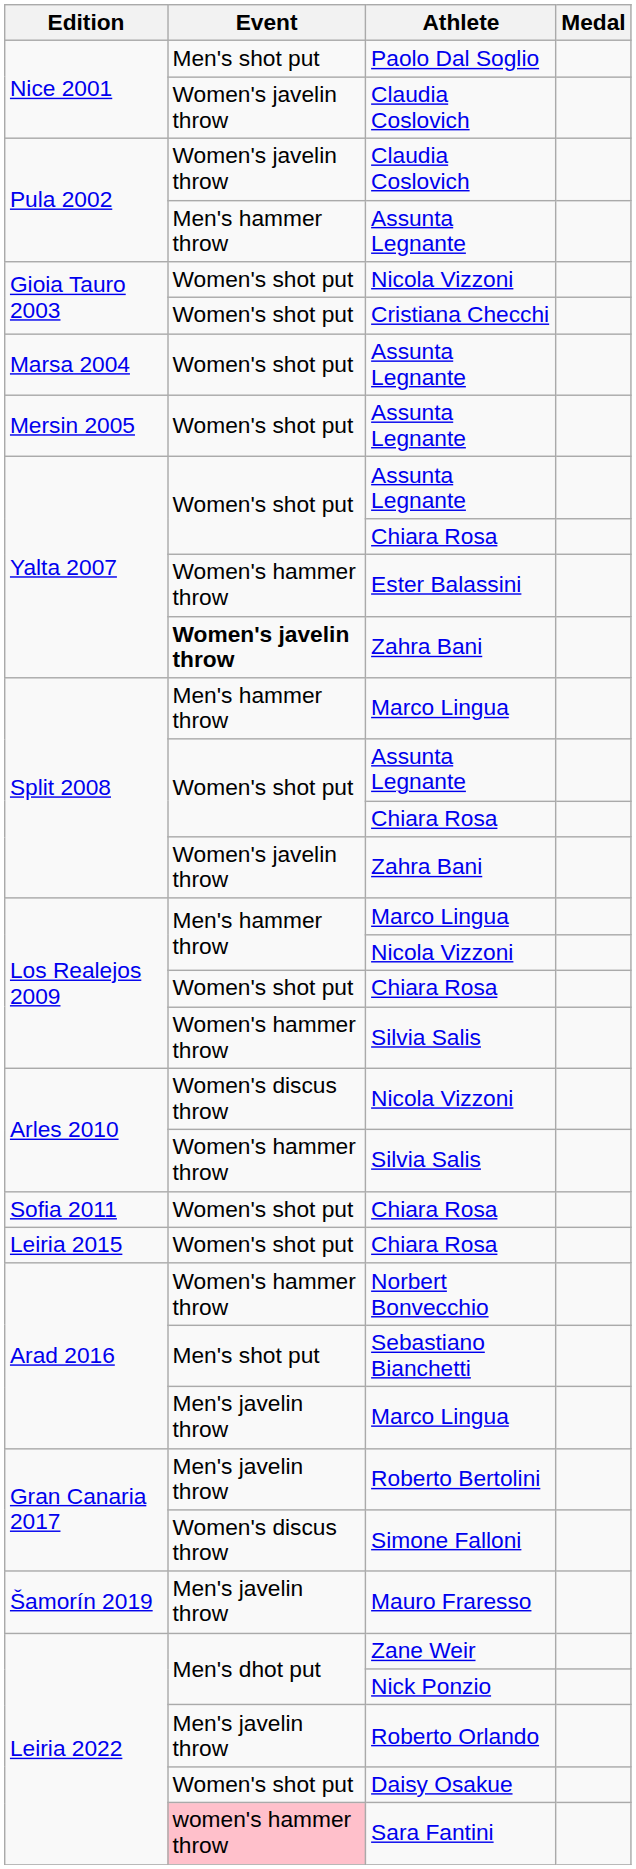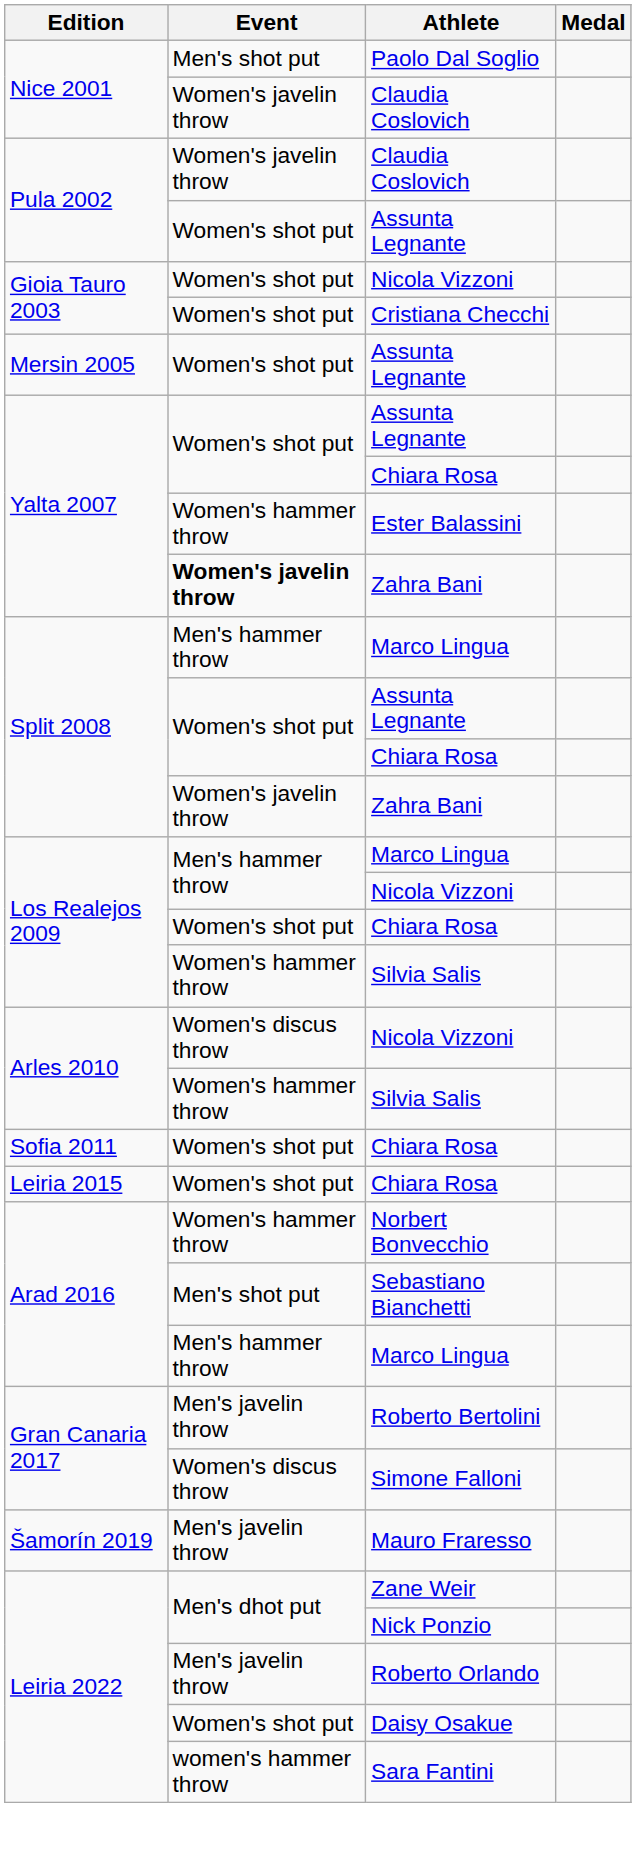Pula 2002 / Assunta Legnante | Event: Men's hammer throw -> Women's shot put
- row: Marsa 2004 | Women's shot put | Assunta Legnante
Arad 2016 / Marco Lingua | Event: Men's javelin throw -> Men's hammer throw
Sara Fantini | Event: pink background -> no background
